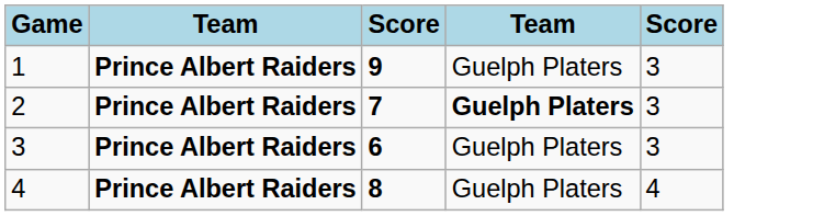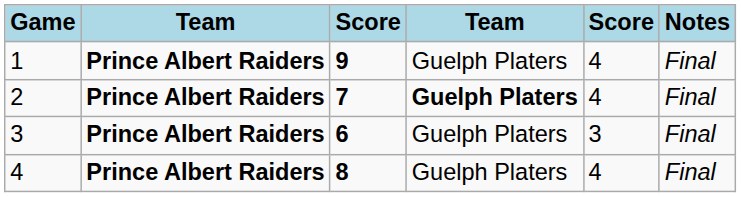+ column: Notes | Final | Final | Final | Final
1 | column 5: 3 -> 4
2 | column 5: 3 -> 4
